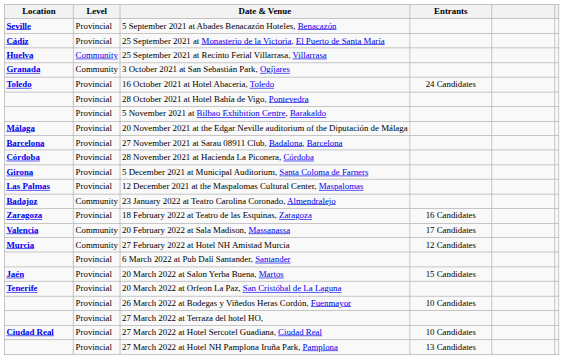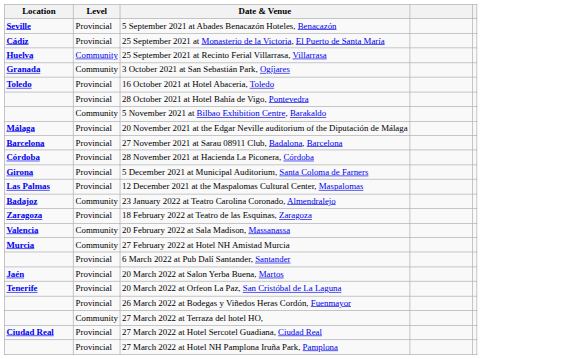- column: Entrants | 24 Candidates | 16 Candidates | 17 Candidates | 12 Candidates | 15 Candidates | 10 Candidates | 10 Candidates | 13 Candidates
5 November 2021 at Bilbao Exhibition Centre, Barakaldo | Level: Provincial -> Community
27 March 2022 at Terraza del hotel HO, | Level: Provincial -> Community
